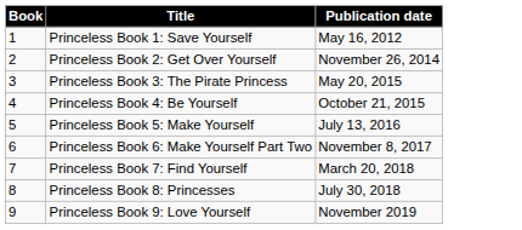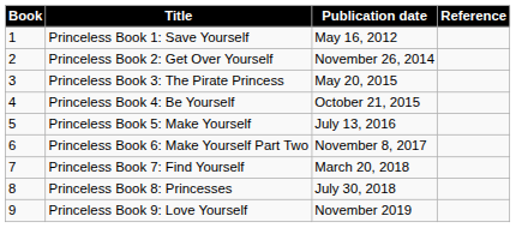+ column: Reference
